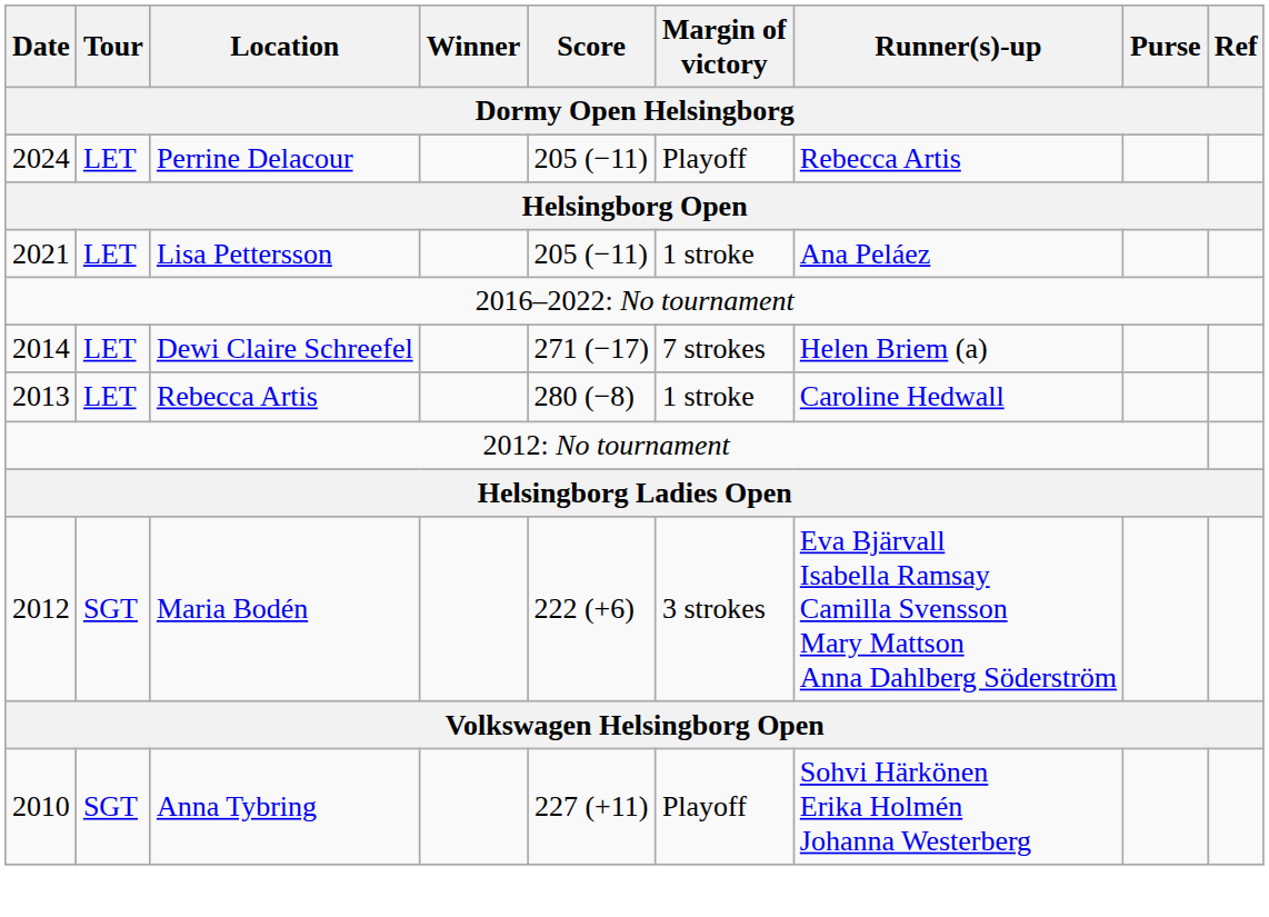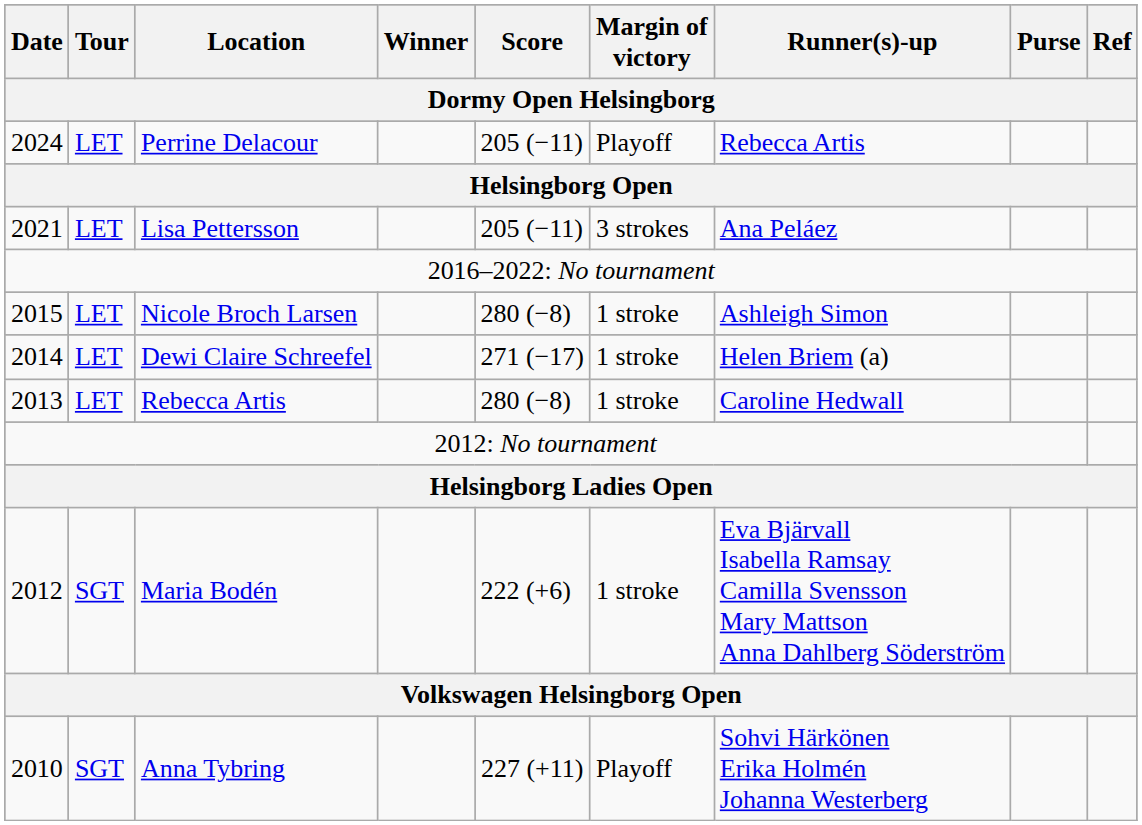Lisa Pettersson | Margin of victory: 1 stroke -> 3 strokes
+ row: 2015 | LET | Nicole Broch Larsen | 280 (−8) | 1 stroke | Ashleigh Simon
Dewi Claire Schreefel | Margin of victory: 7 strokes -> 1 stroke
Maria Bodén | Margin of victory: 3 strokes -> 1 stroke
